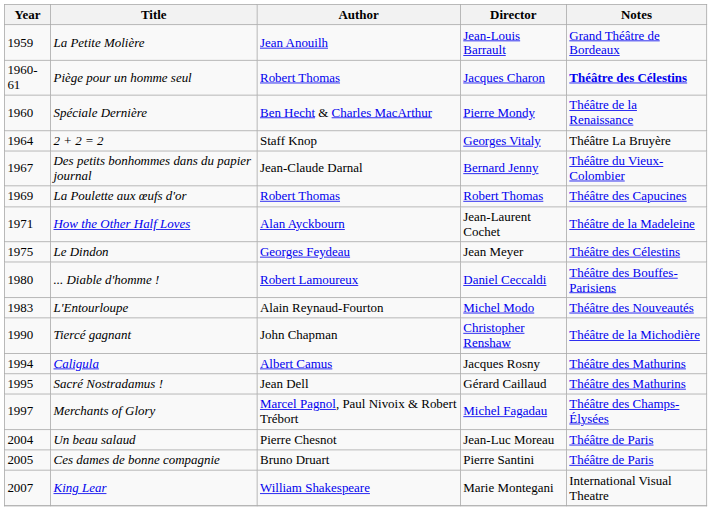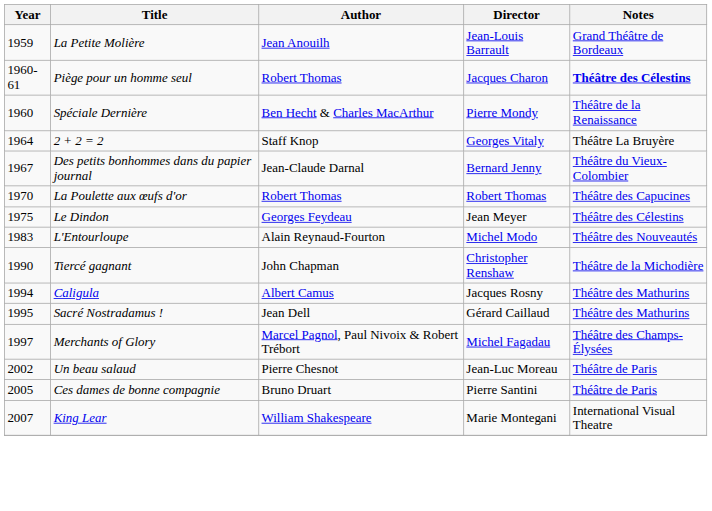La Poulette aux œufs d'or | Year: 1969 -> 1970
- row: 1971 | How the Other Half Loves | Alan Ayckbourn | Jean-Laurent Cochet | Théâtre de la Madeleine
- row: 1980 | ... Diable d'homme ! | Robert Lamoureux | Daniel Ceccaldi | Théâtre des Bouffes-Parisiens
Un beau salaud | Year: 2004 -> 2002
